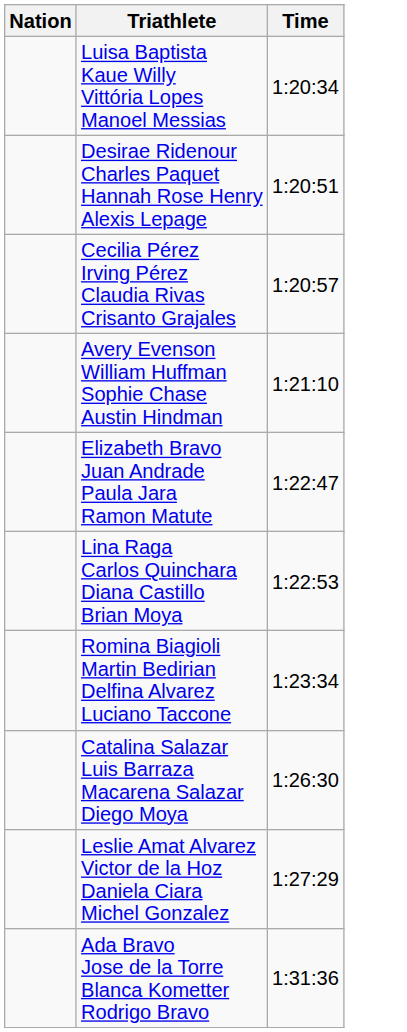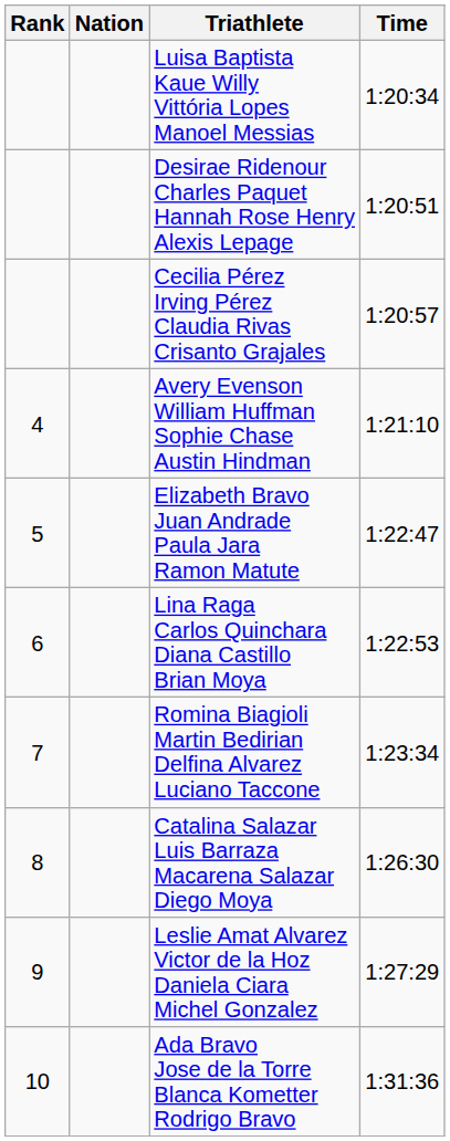+ column: Rank | 4 | 5 | 6 | 7 | 8 | 9 | 10
